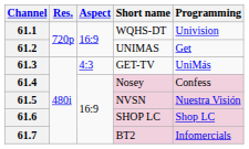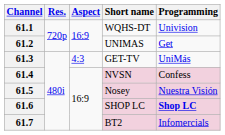61.4 | Short name: Nosey -> NVSN
61.5 | Short name: NVSN -> Nosey
61.6 | Programming: normal -> bold
